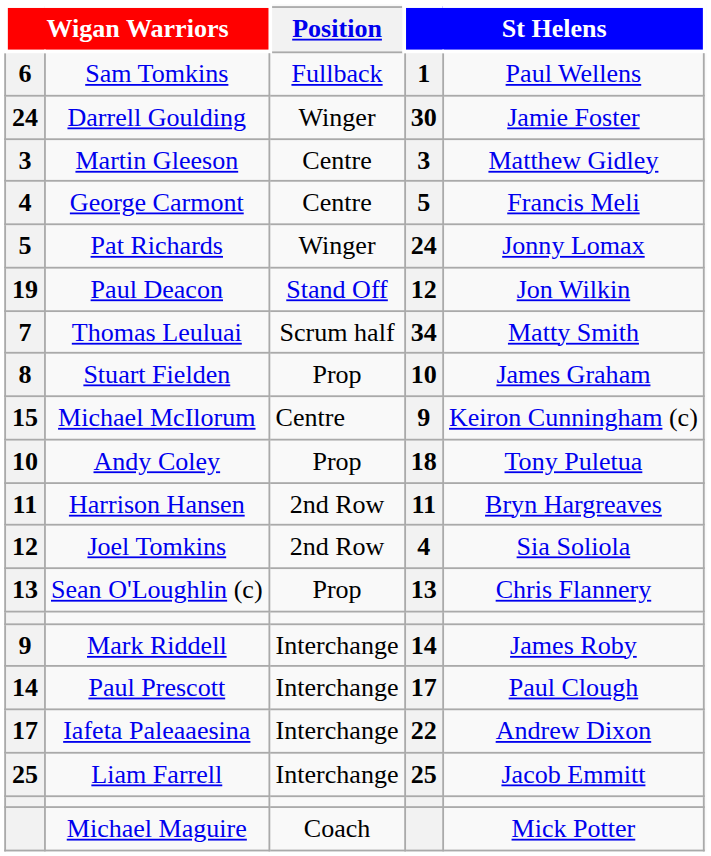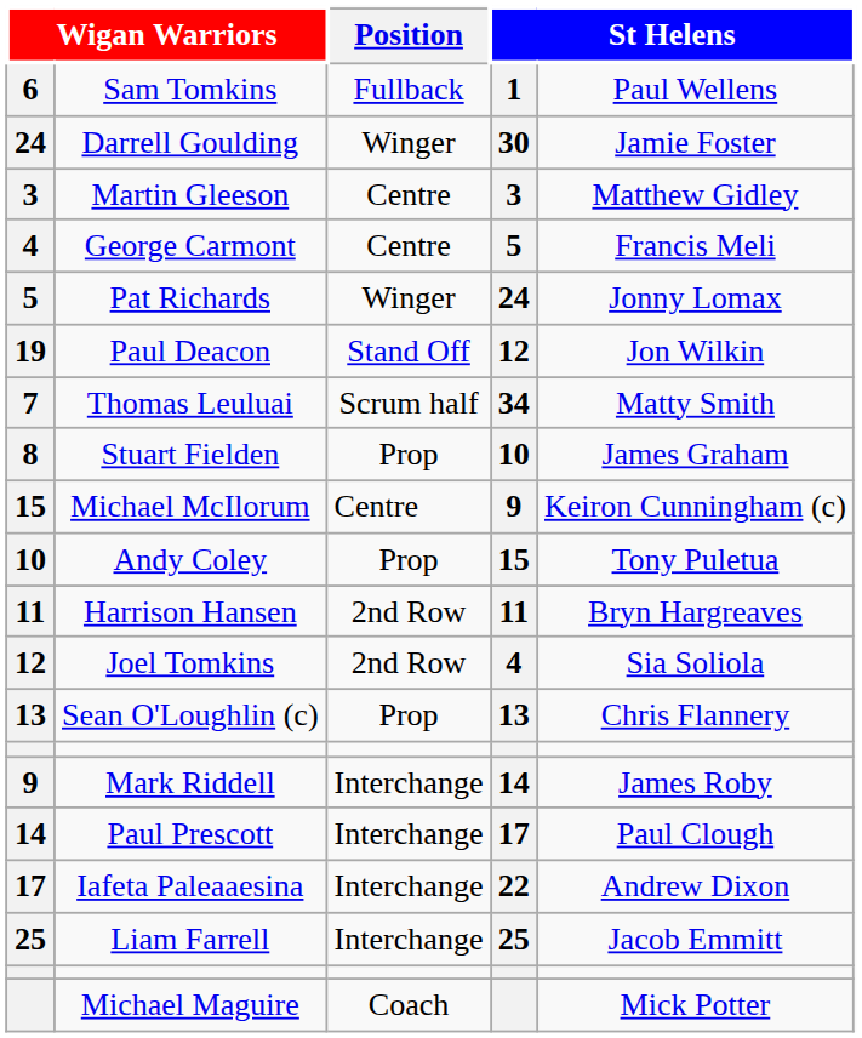Andy Coley | column 4: 18 -> 15
